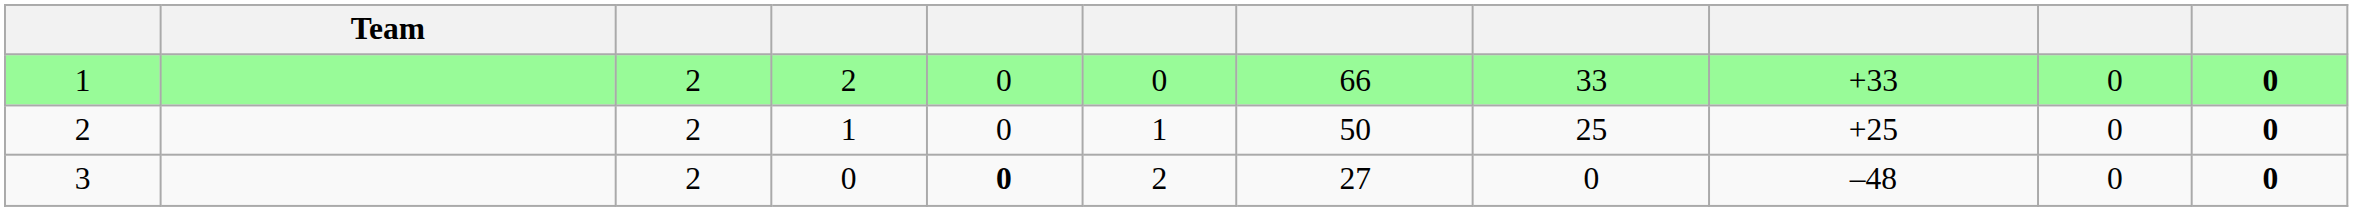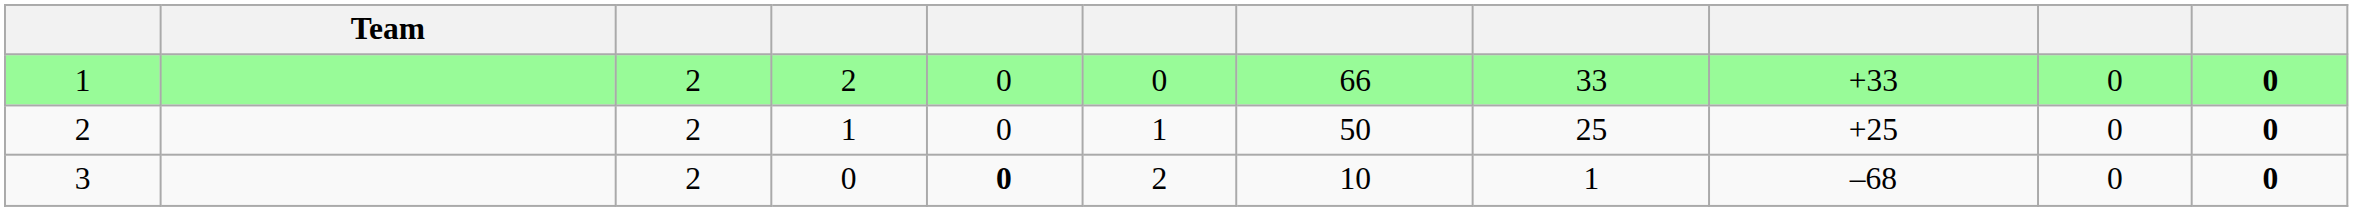3 | column 7: 27 -> 10
3 | column 8: 0 -> 1
3 | column 9: –48 -> –68
